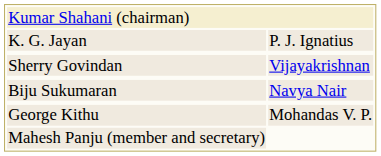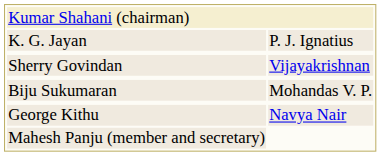Biju Sukumaran | column 2: Navya Nair -> Mohandas V. P.
George Kithu | column 2: Mohandas V. P. -> Navya Nair
